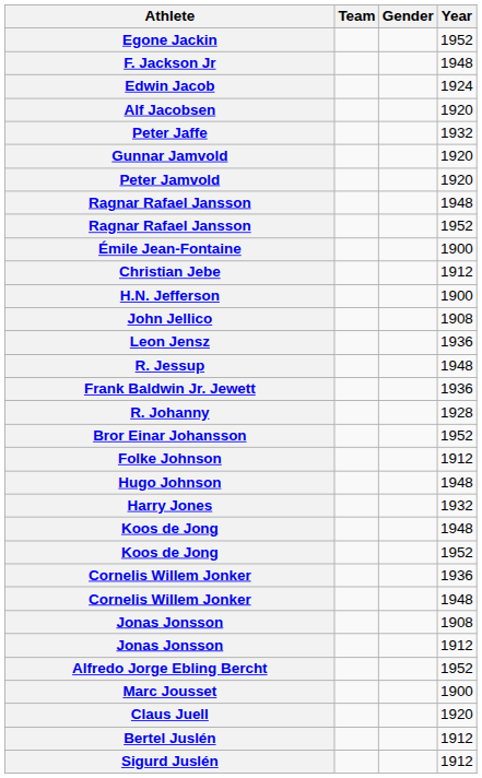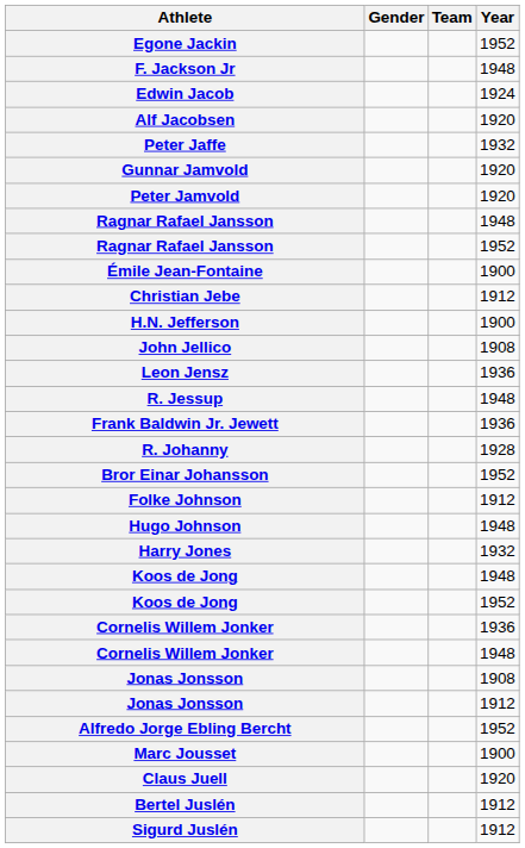columns swapped: Gender <-> Team
